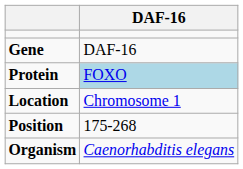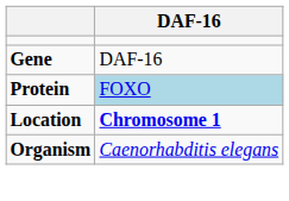Location | DAF-16: normal -> bold
- row: Position | 175-268
